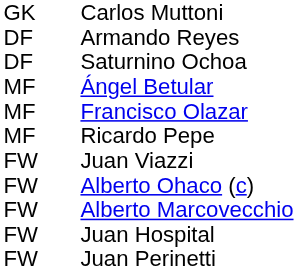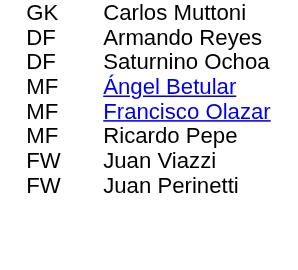- row: FW | Alberto Ohaco (c)
- row: FW | Alberto Marcovecchio
- row: FW | Juan Hospital
